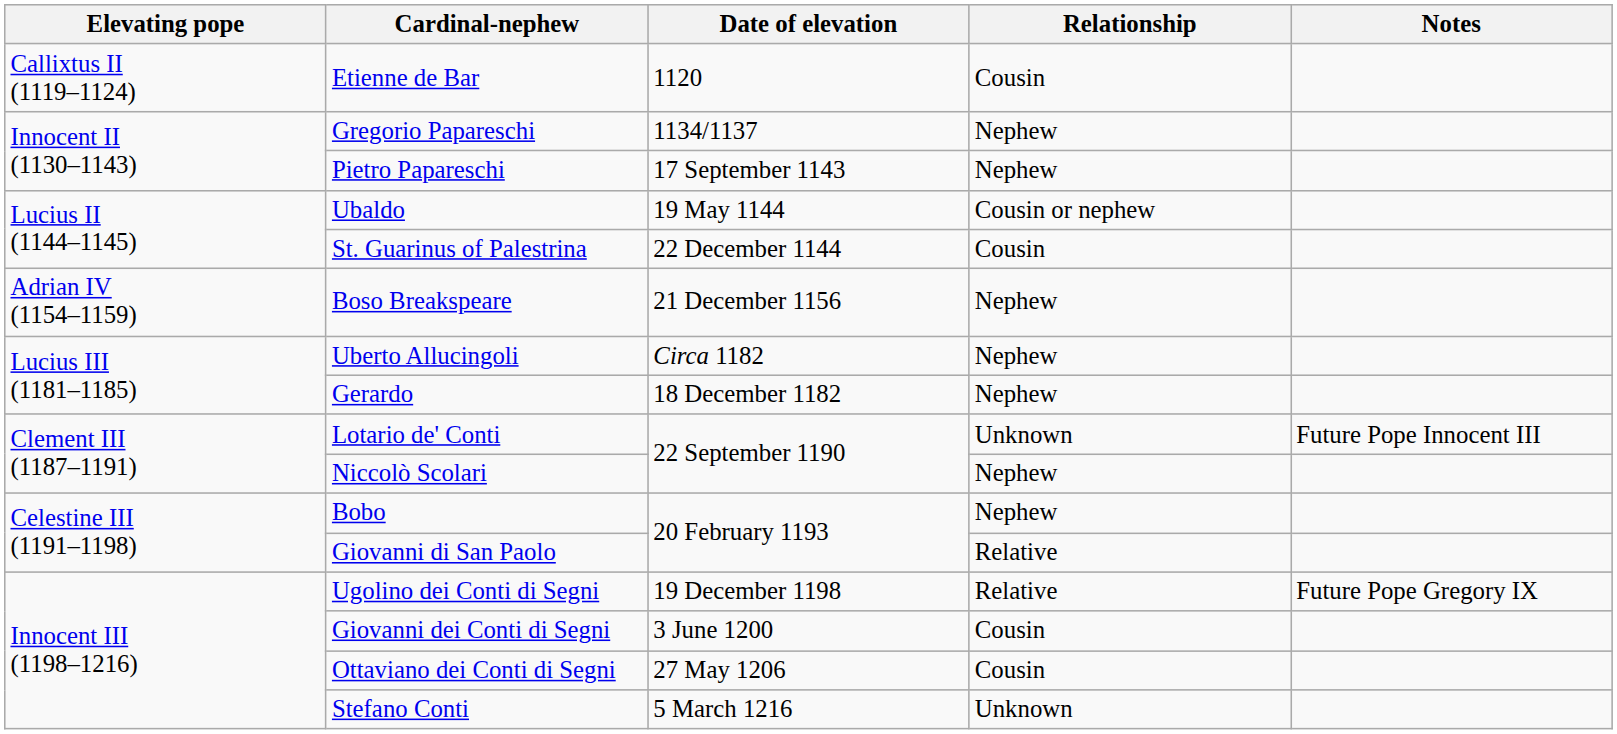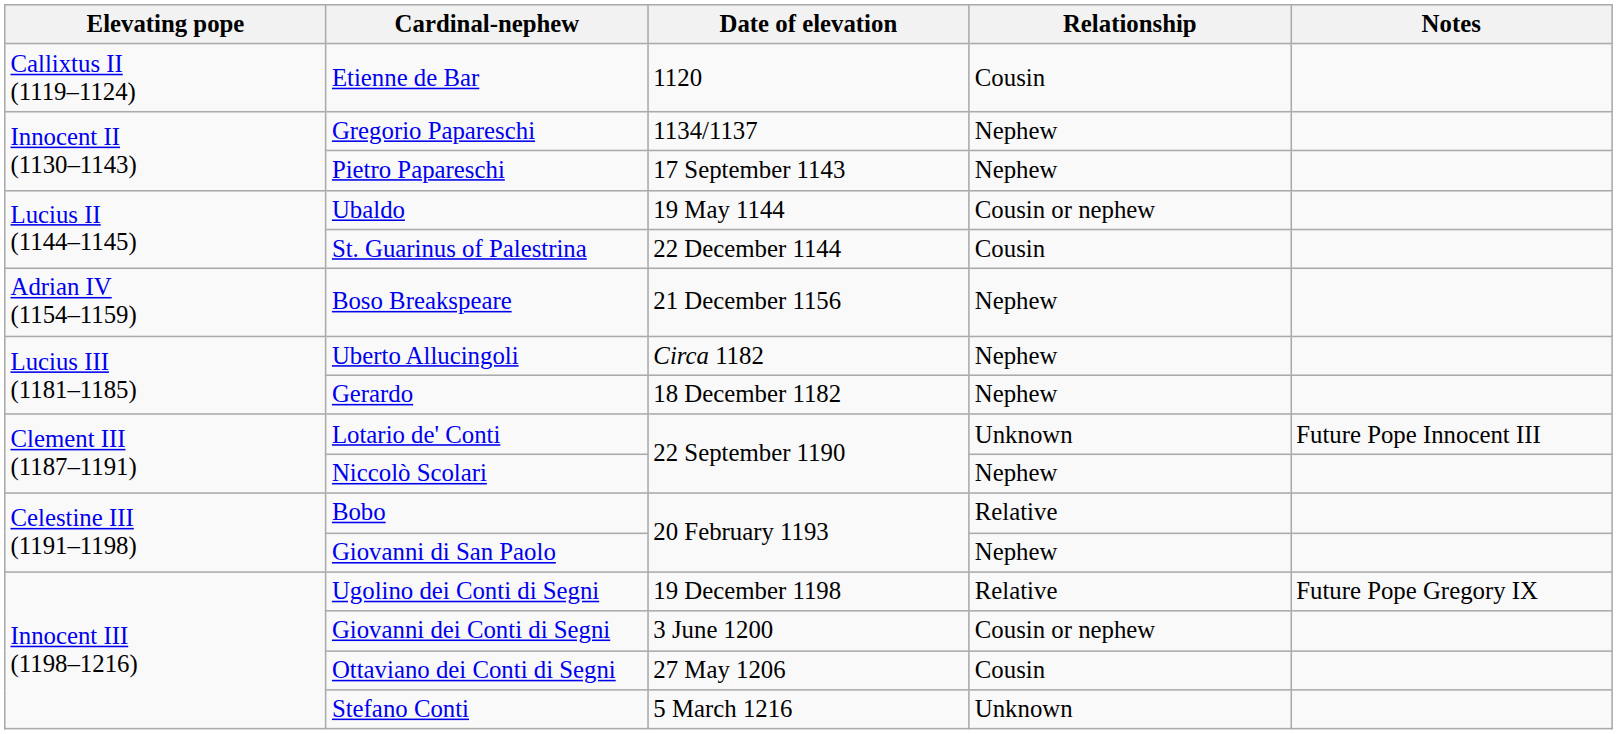Bobo | Relationship: Nephew -> Relative
Giovanni di San Paolo | Relationship: Relative -> Nephew
Giovanni dei Conti di Segni | Relationship: Cousin -> Cousin or nephew
